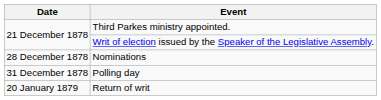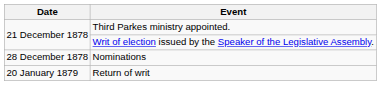- row: 31 December 1878 | Polling day
